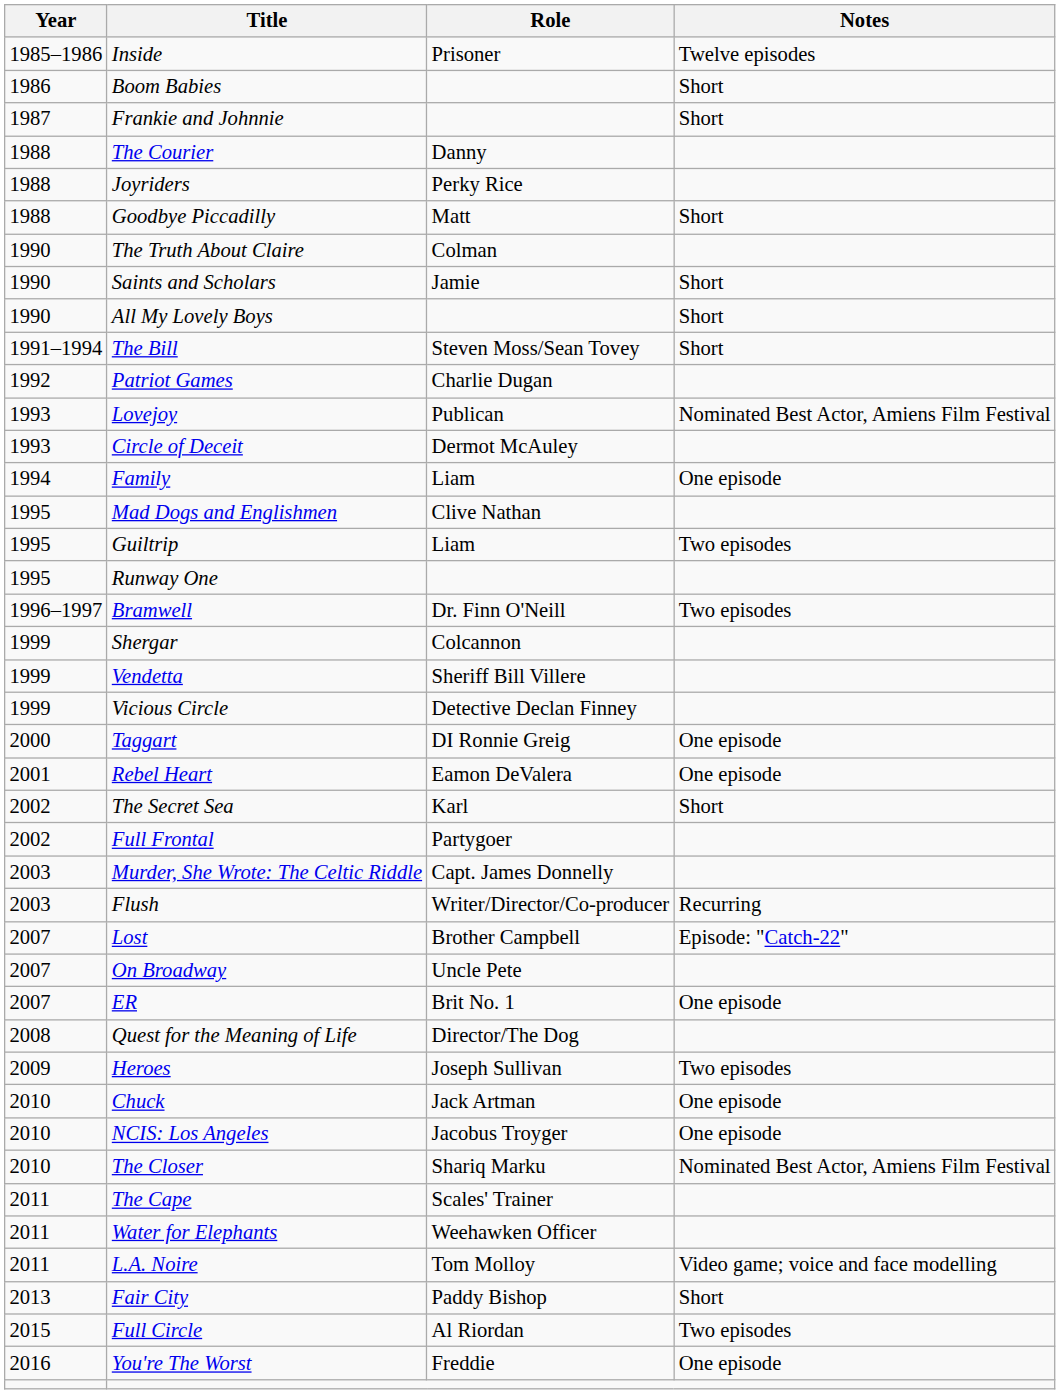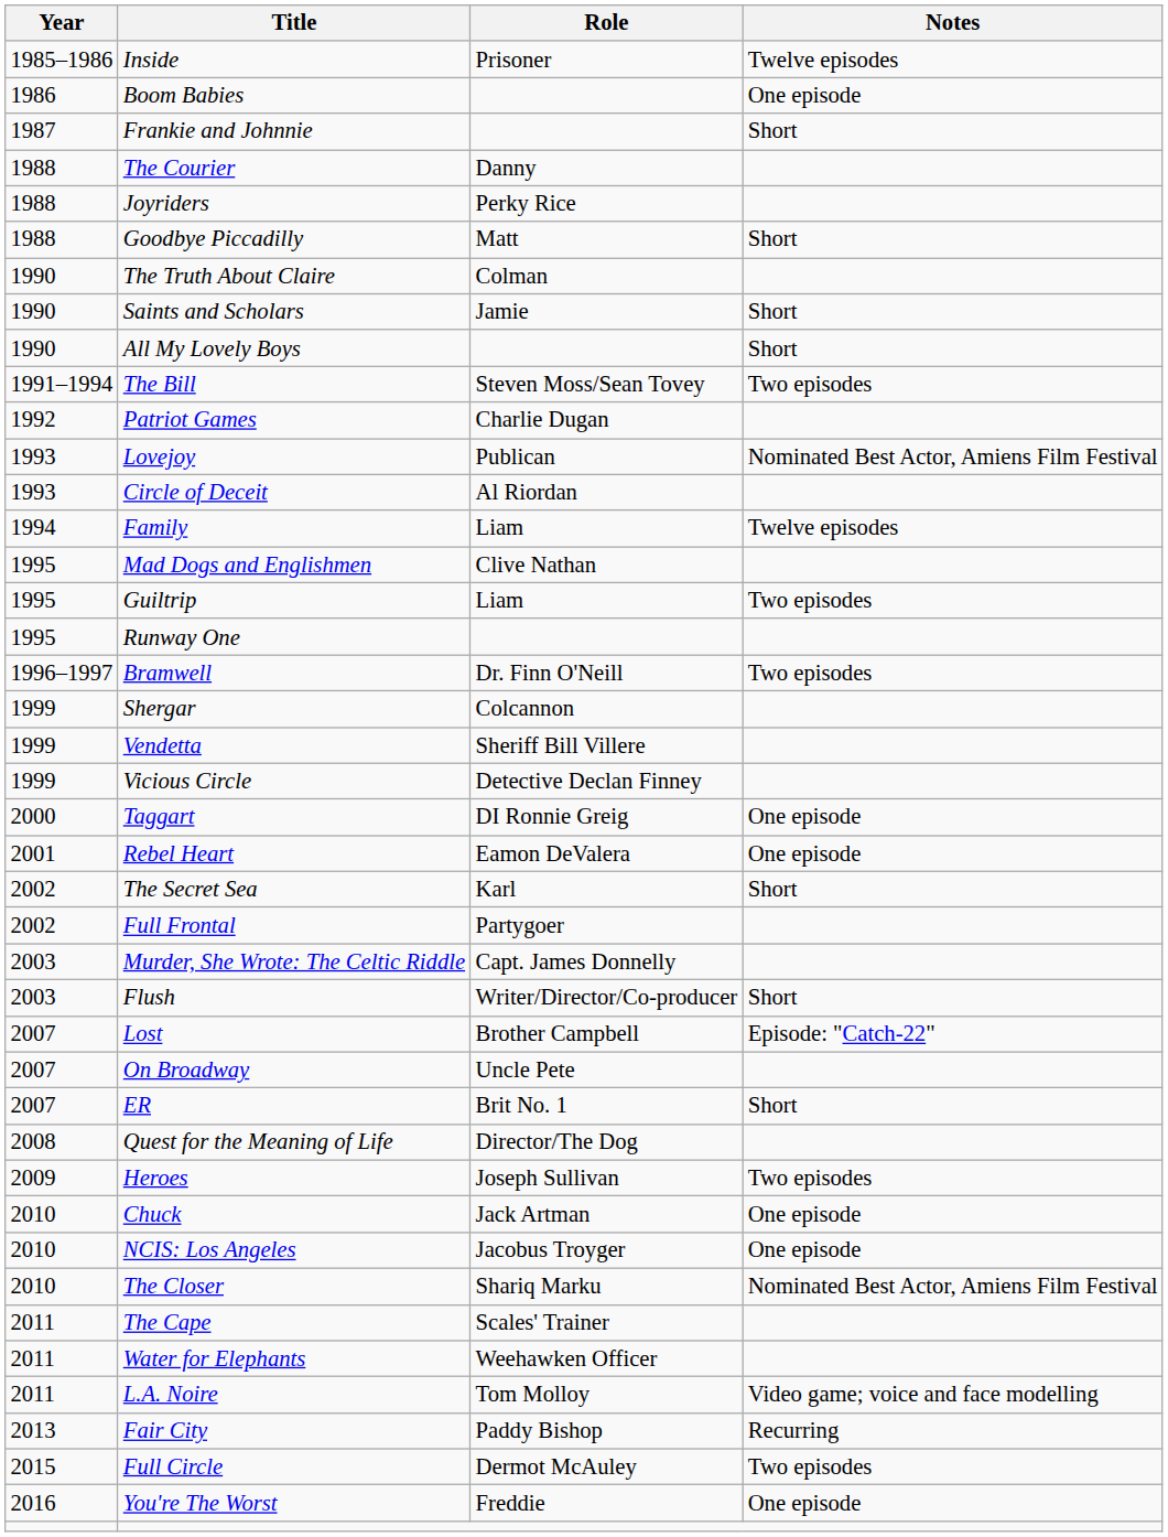Boom Babies | Notes: Short -> One episode
The Bill | Notes: Short -> Two episodes
Circle of Deceit | Role: Dermot McAuley -> Al Riordan
Family | Notes: One episode -> Twelve episodes
Flush | Notes: Recurring -> Short
ER | Notes: One episode -> Short
Fair City | Notes: Short -> Recurring
Full Circle | Role: Al Riordan -> Dermot McAuley
